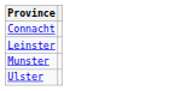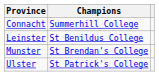+ column: Champions | Summerhill College | St Benildus College | St Brendan's College | St Patrick's College
